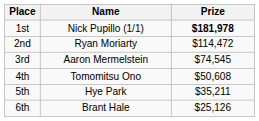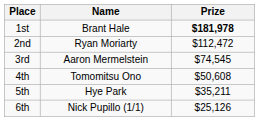1st | Name: Nick Pupillo (1/1) -> Brant Hale
2nd | Prize: $114,472 -> $112,472
6th | Name: Brant Hale -> Nick Pupillo (1/1)
